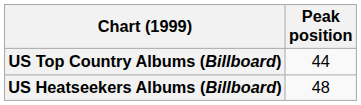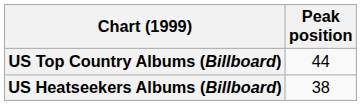US Heatseekers Albums (Billboard) | Peak position: 48 -> 38
